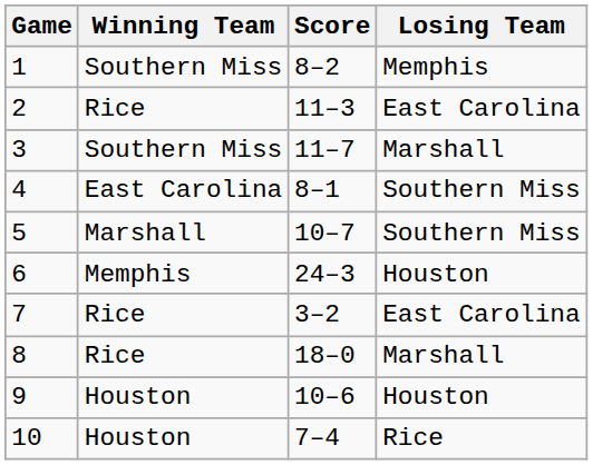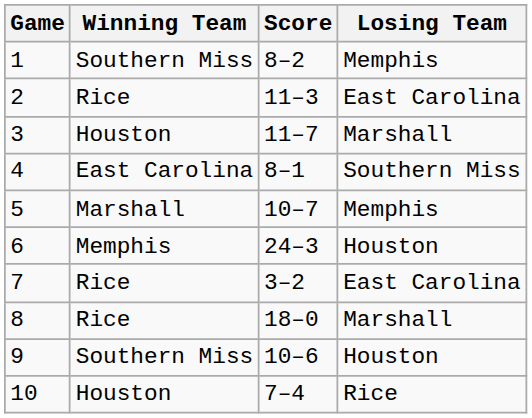3 | Winning Team: Southern Miss -> Houston
5 | Losing Team: Southern Miss -> Memphis
9 | Winning Team: Houston -> Southern Miss
